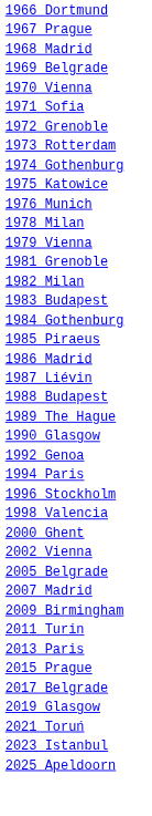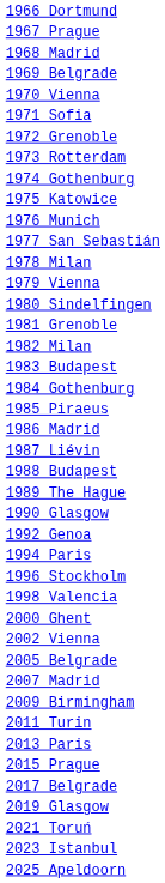+ row: 1977 San Sebastián
+ row: 1980 Sindelfingen
